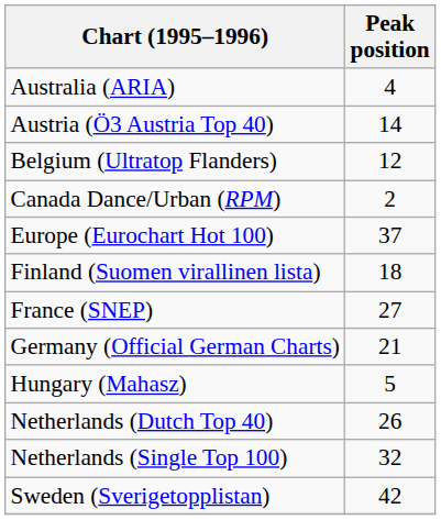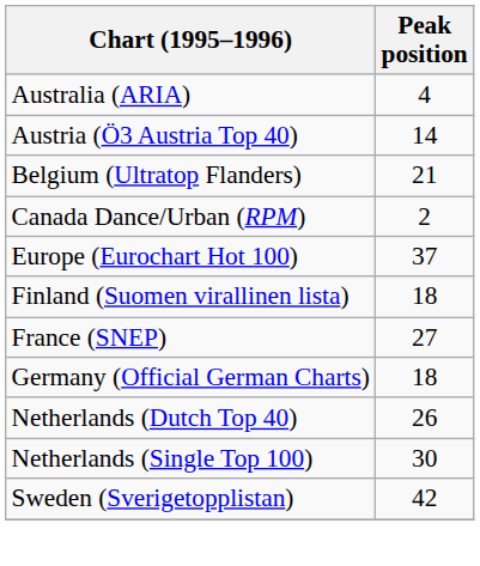Belgium (Ultratop Flanders) | Peak position: 12 -> 21
Germany (Official German Charts) | Peak position: 21 -> 18
- row: Hungary (Mahasz) | 5
Netherlands (Single Top 100) | Peak position: 32 -> 30
